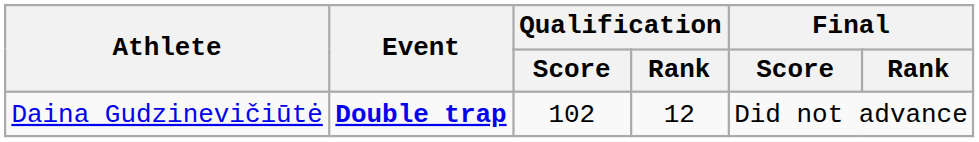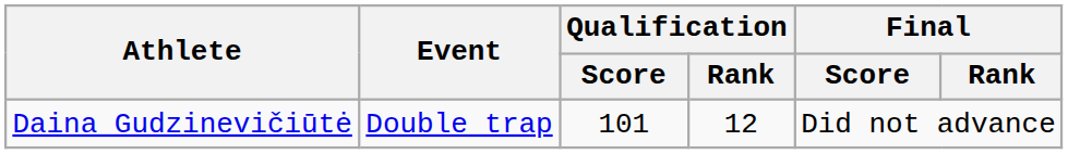Daina Gudzinevičiūtė | Event: bold -> normal
Daina Gudzinevičiūtė | Qualification / Score: 102 -> 101
